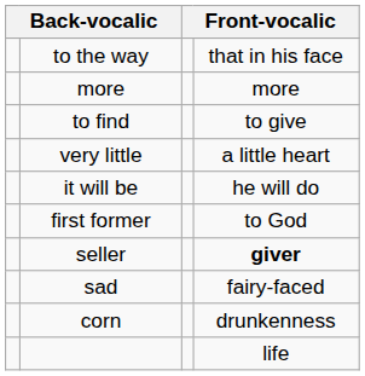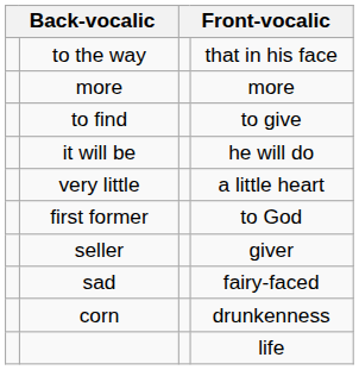rows swapped: it will be <-> very little
seller | column 4: bold -> normal
